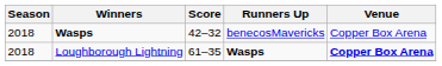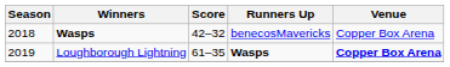Loughborough Lightning | Season: 2018 -> 2019
